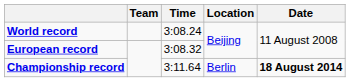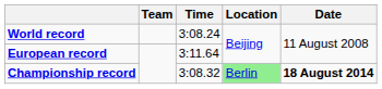European record | Time: 3:08.32 -> 3:11.64
Championship record | Time: 3:11.64 -> 3:08.32
Championship record | Location: no background -> lightgreen background
